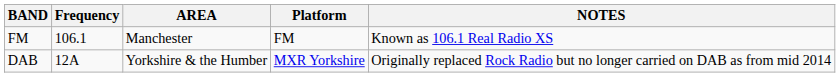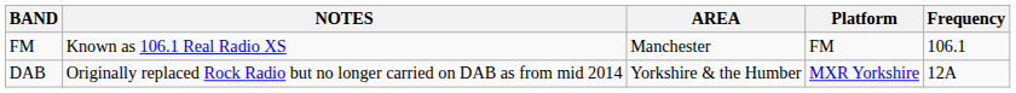columns swapped: Frequency <-> NOTES
